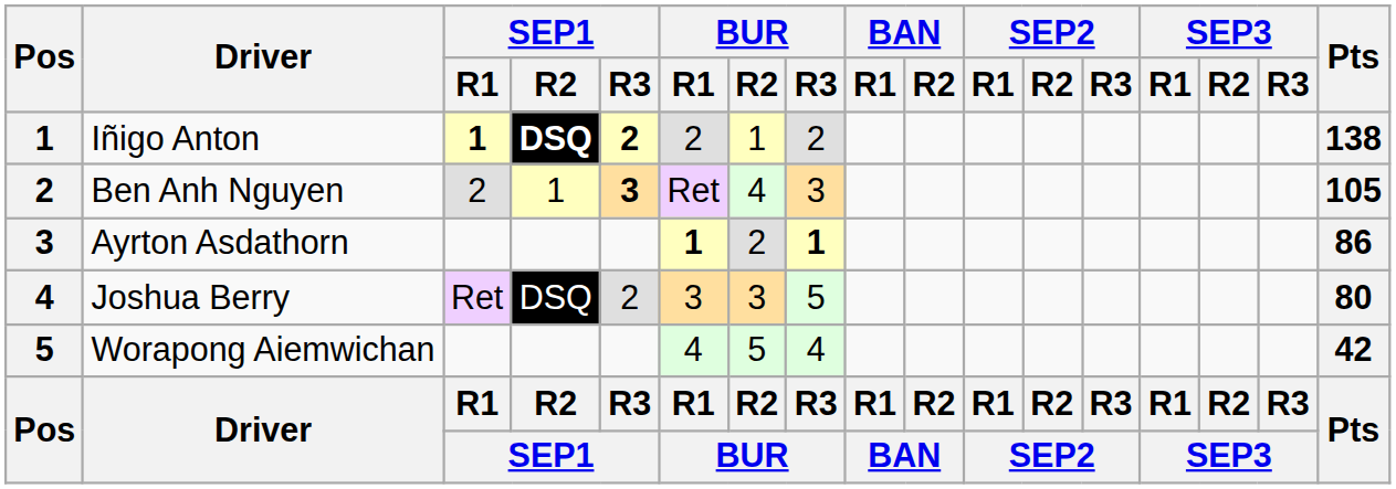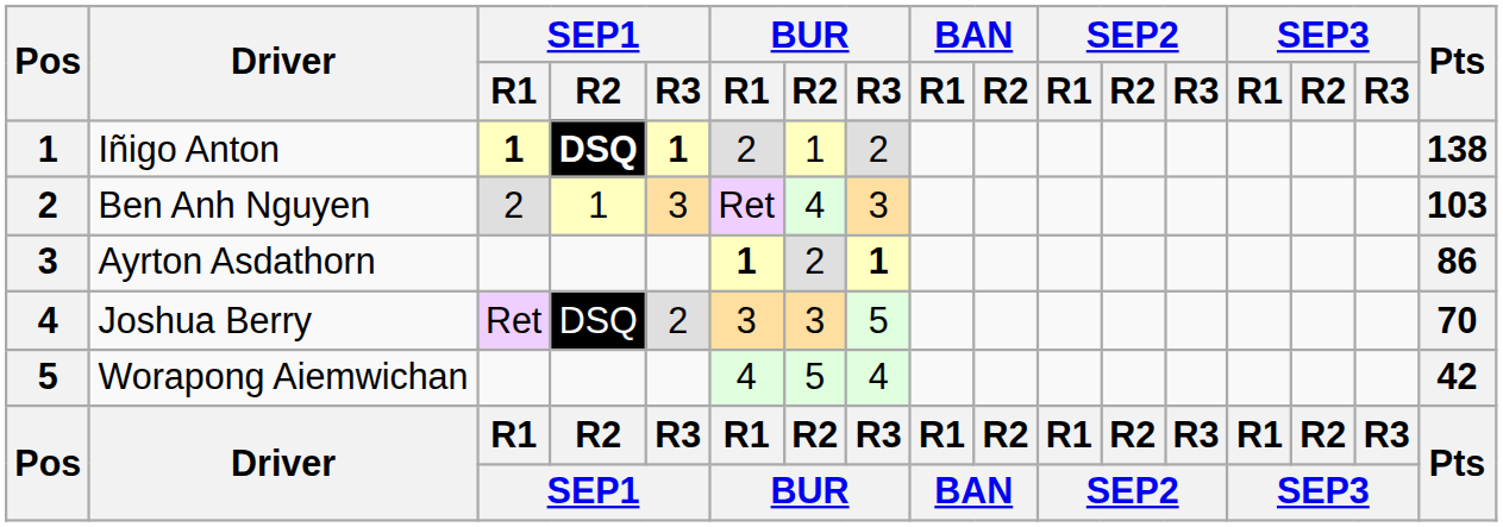Iñigo Anton | SEP1 / R3: 2 -> 1
Ben Anh Nguyen | SEP1 / R3: bold -> normal
Ben Anh Nguyen | Pts: 105 -> 103
Joshua Berry | Pts: 80 -> 70
